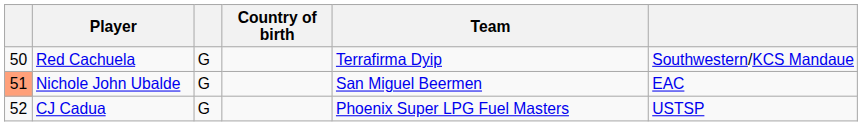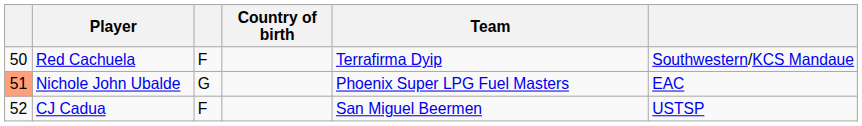Red Cachuela | column 3: G -> F
Nichole John Ubalde | Team: San Miguel Beermen -> Phoenix Super LPG Fuel Masters
CJ Cadua | column 3: G -> F
CJ Cadua | Team: Phoenix Super LPG Fuel Masters -> San Miguel Beermen
